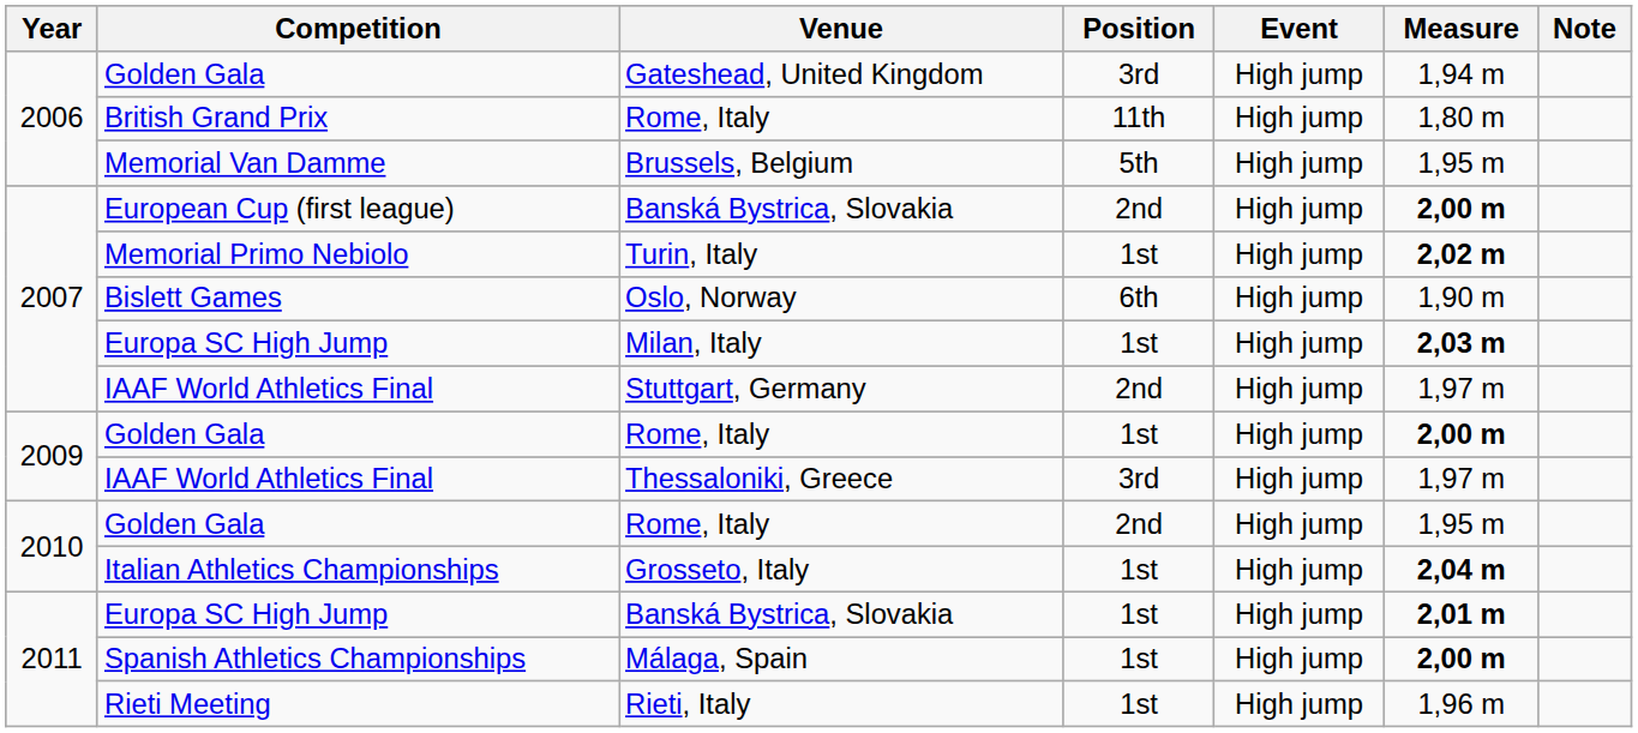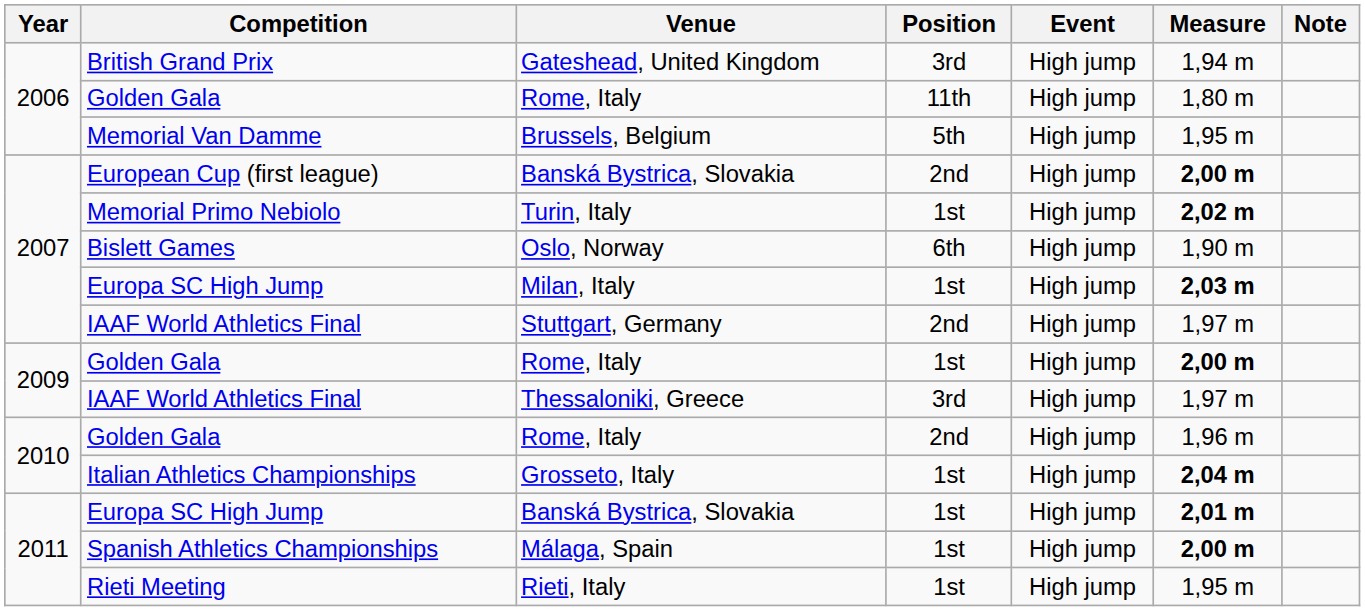Gateshead, United Kingdom | Competition: Golden Gala -> British Grand Prix
Rome, Italy / 11th | Competition: British Grand Prix -> Golden Gala
Rome, Italy / 2nd | Measure: 1,95 m -> 1,96 m
Rieti, Italy | Measure: 1,96 m -> 1,95 m
